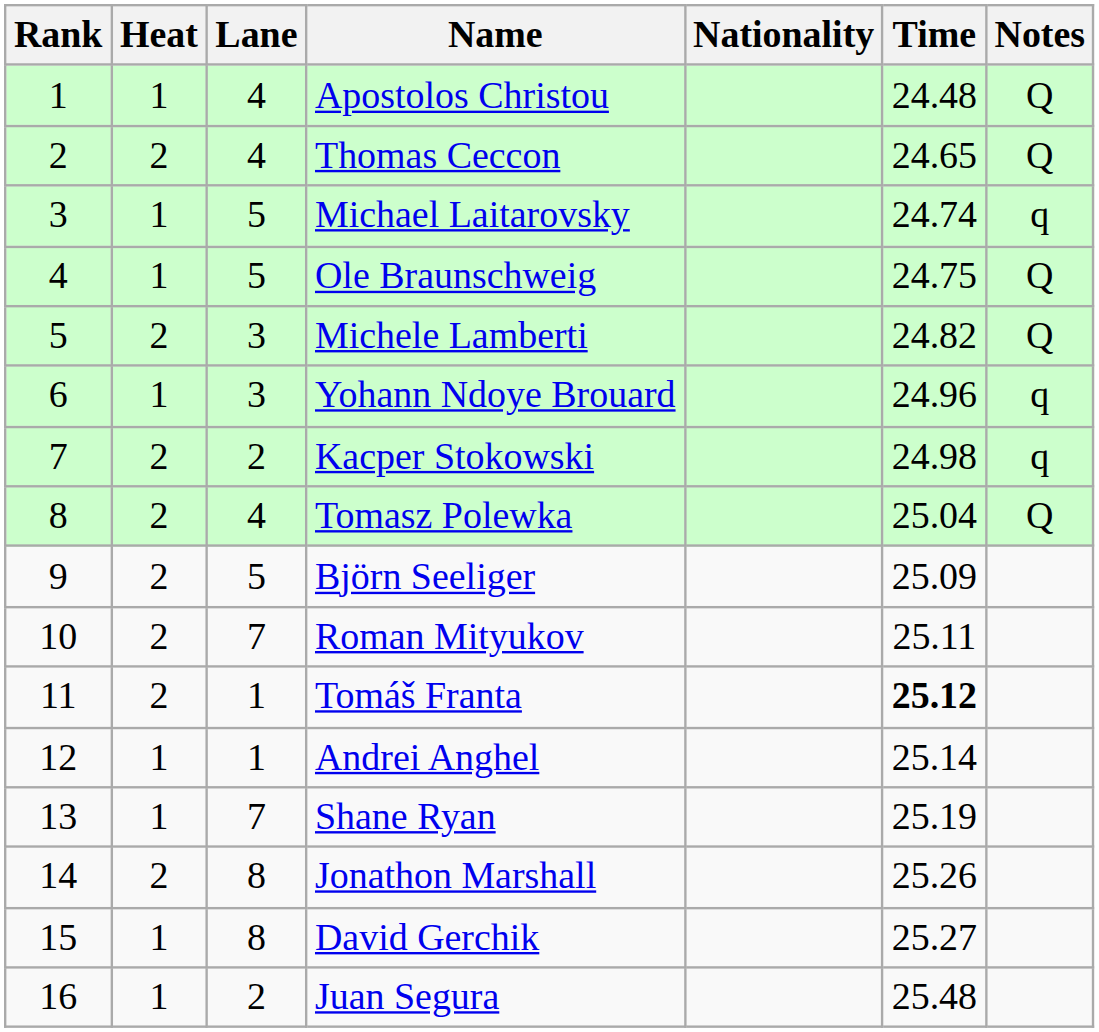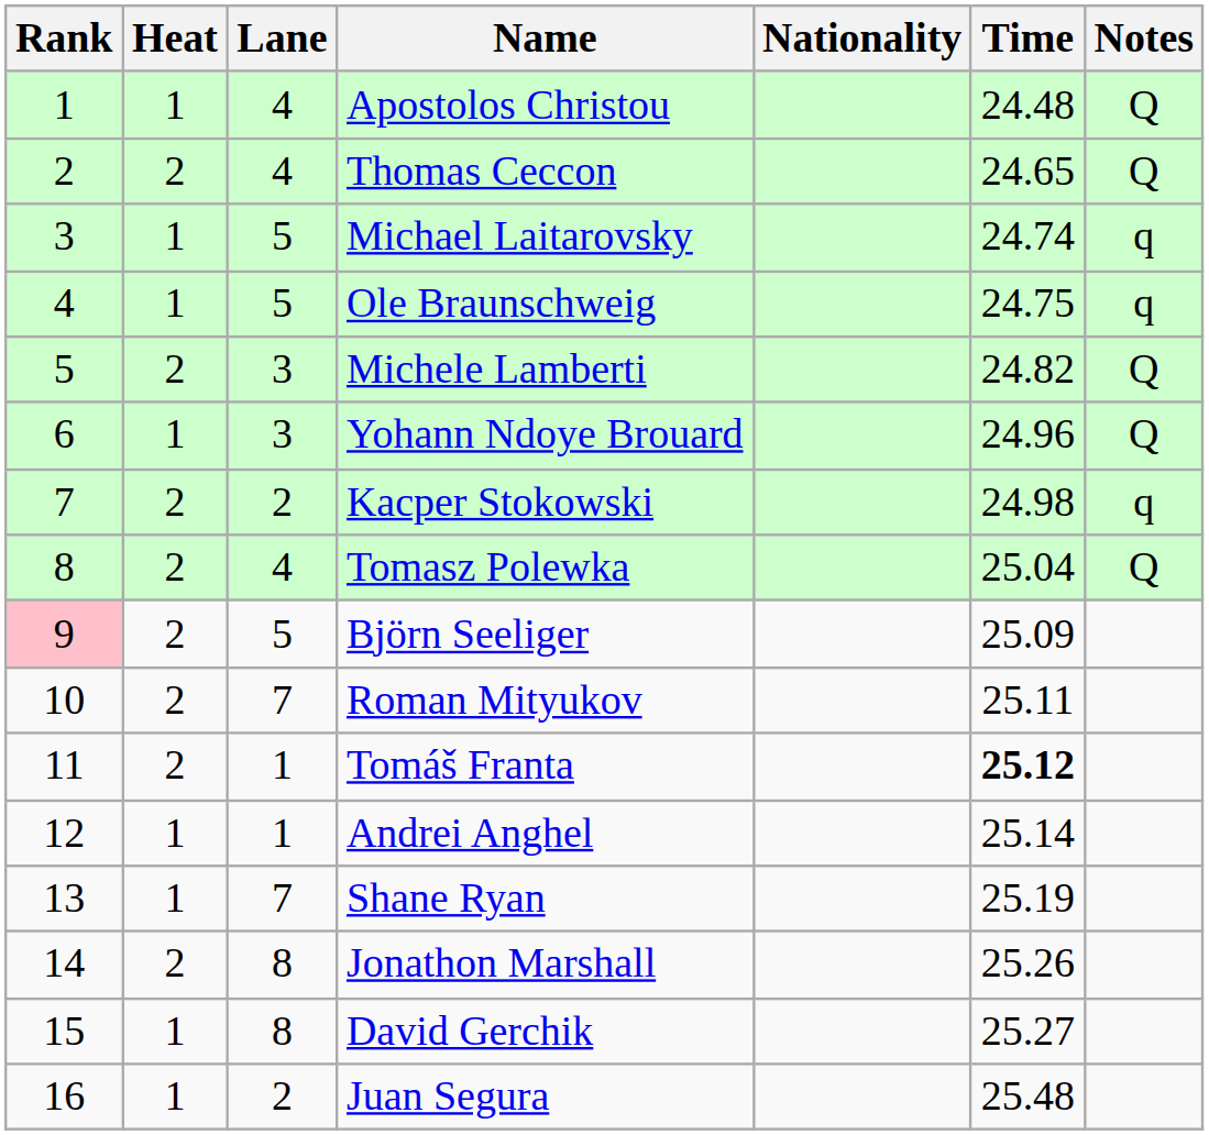Ole Braunschweig | Notes: Q -> q
Yohann Ndoye Brouard | Notes: q -> Q
Björn Seeliger | Rank: no background -> pink background
